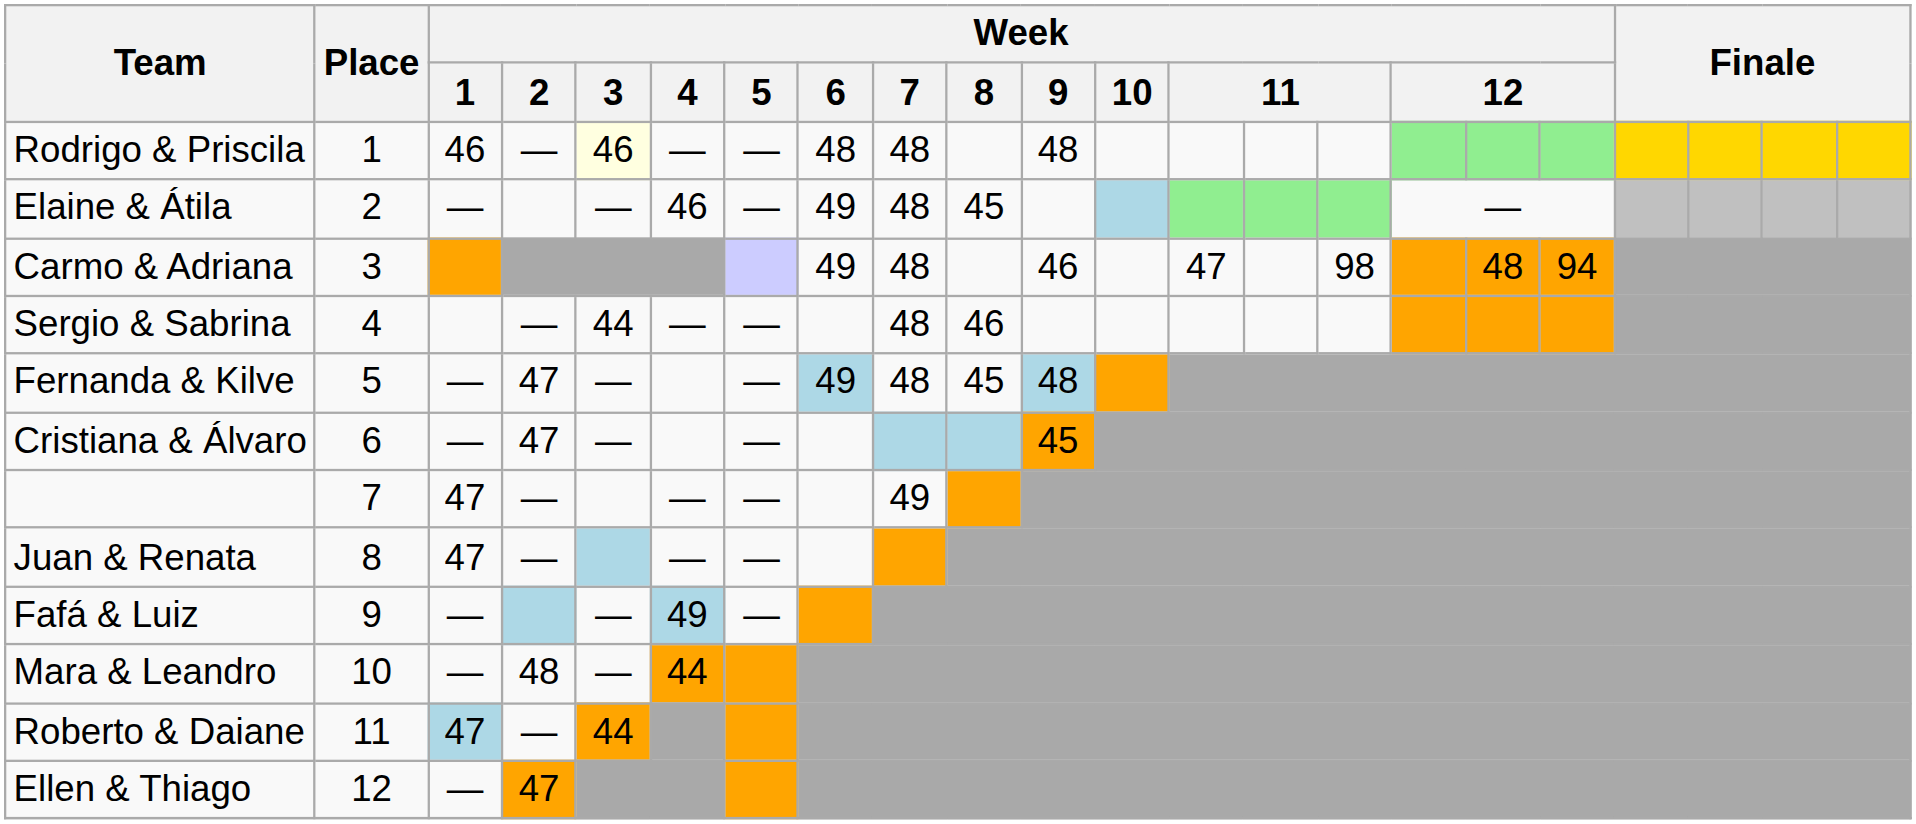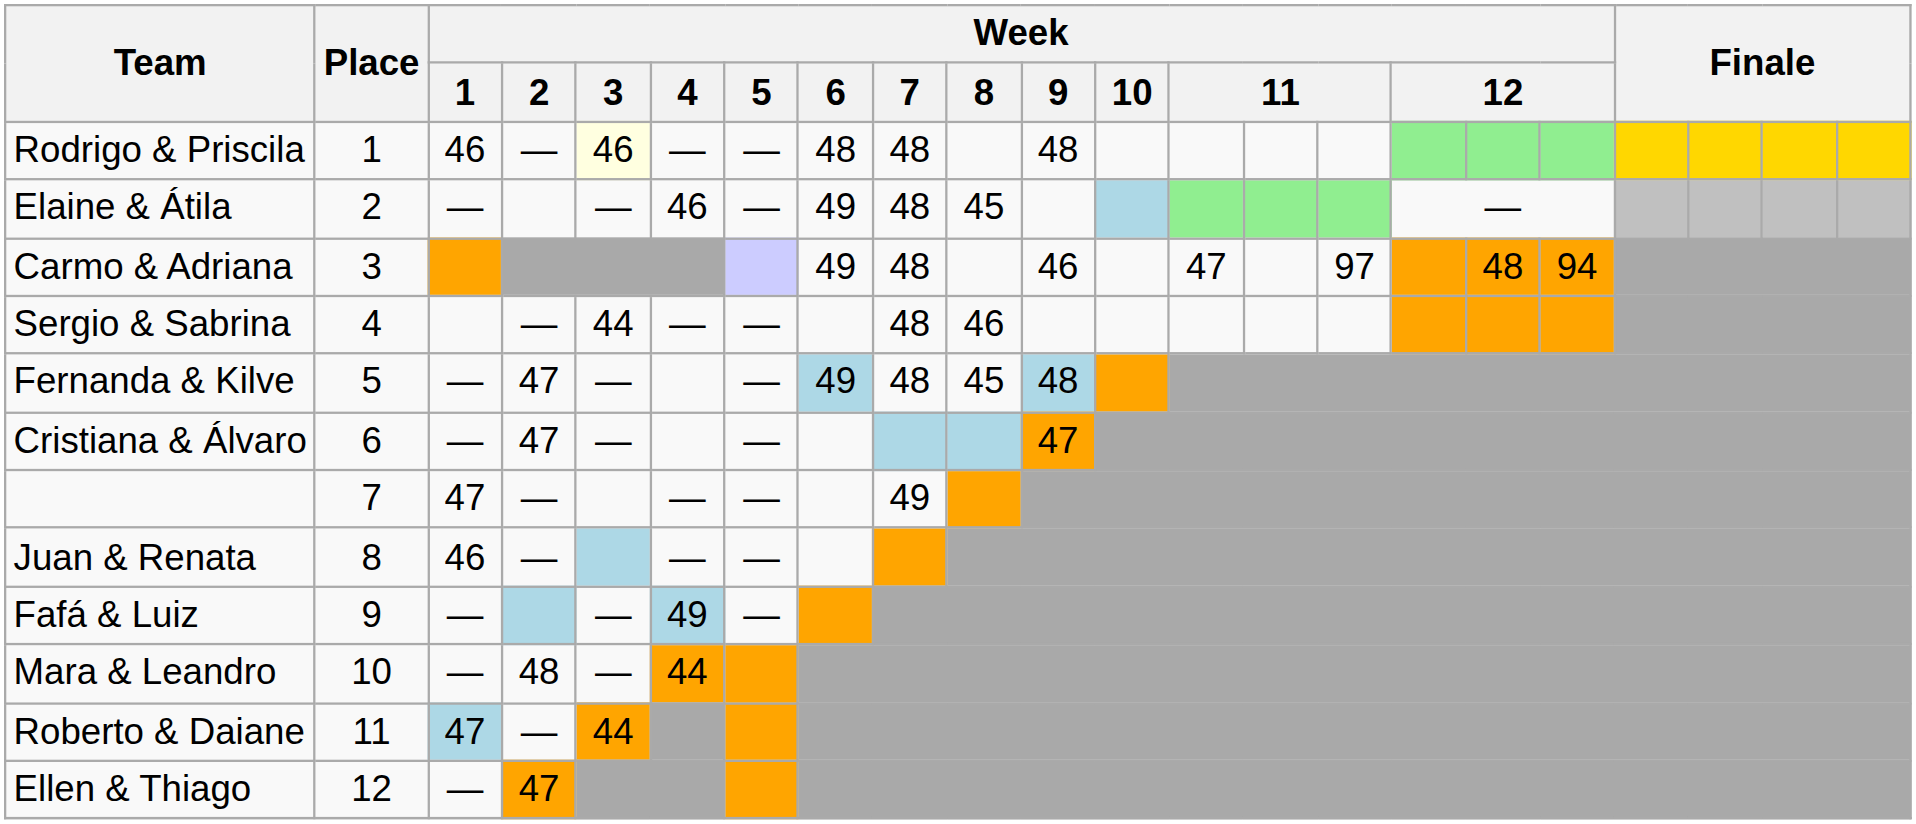Carmo & Adriana | column 15: 98 -> 97
Cristiana & Álvaro | Week / 9: 45 -> 47
Juan & Renata | Week / 1: 47 -> 46
